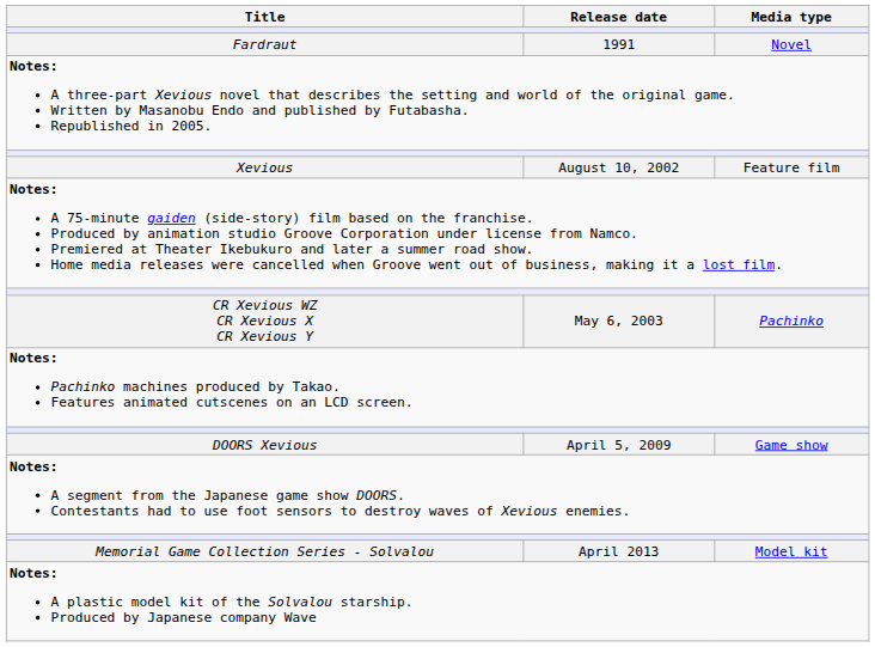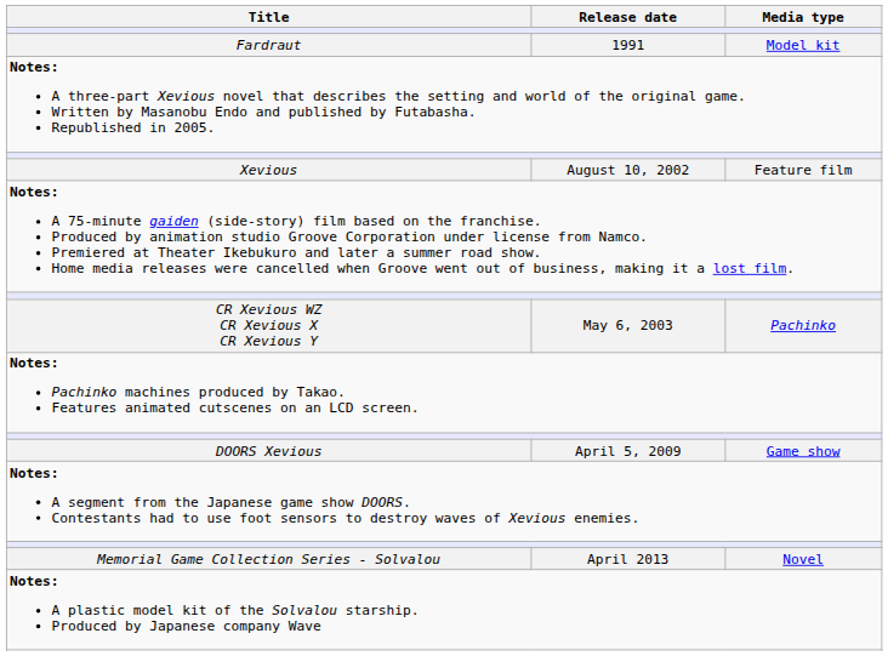Fardraut | Media type: Novel -> Model kit
Memorial Game Collection Series - Solvalou | Media type: Model kit -> Novel
